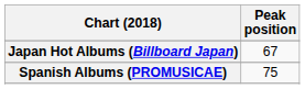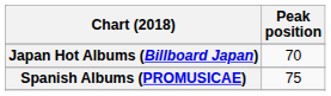Japan Hot Albums (Billboard Japan) | Peak position: 67 -> 70
